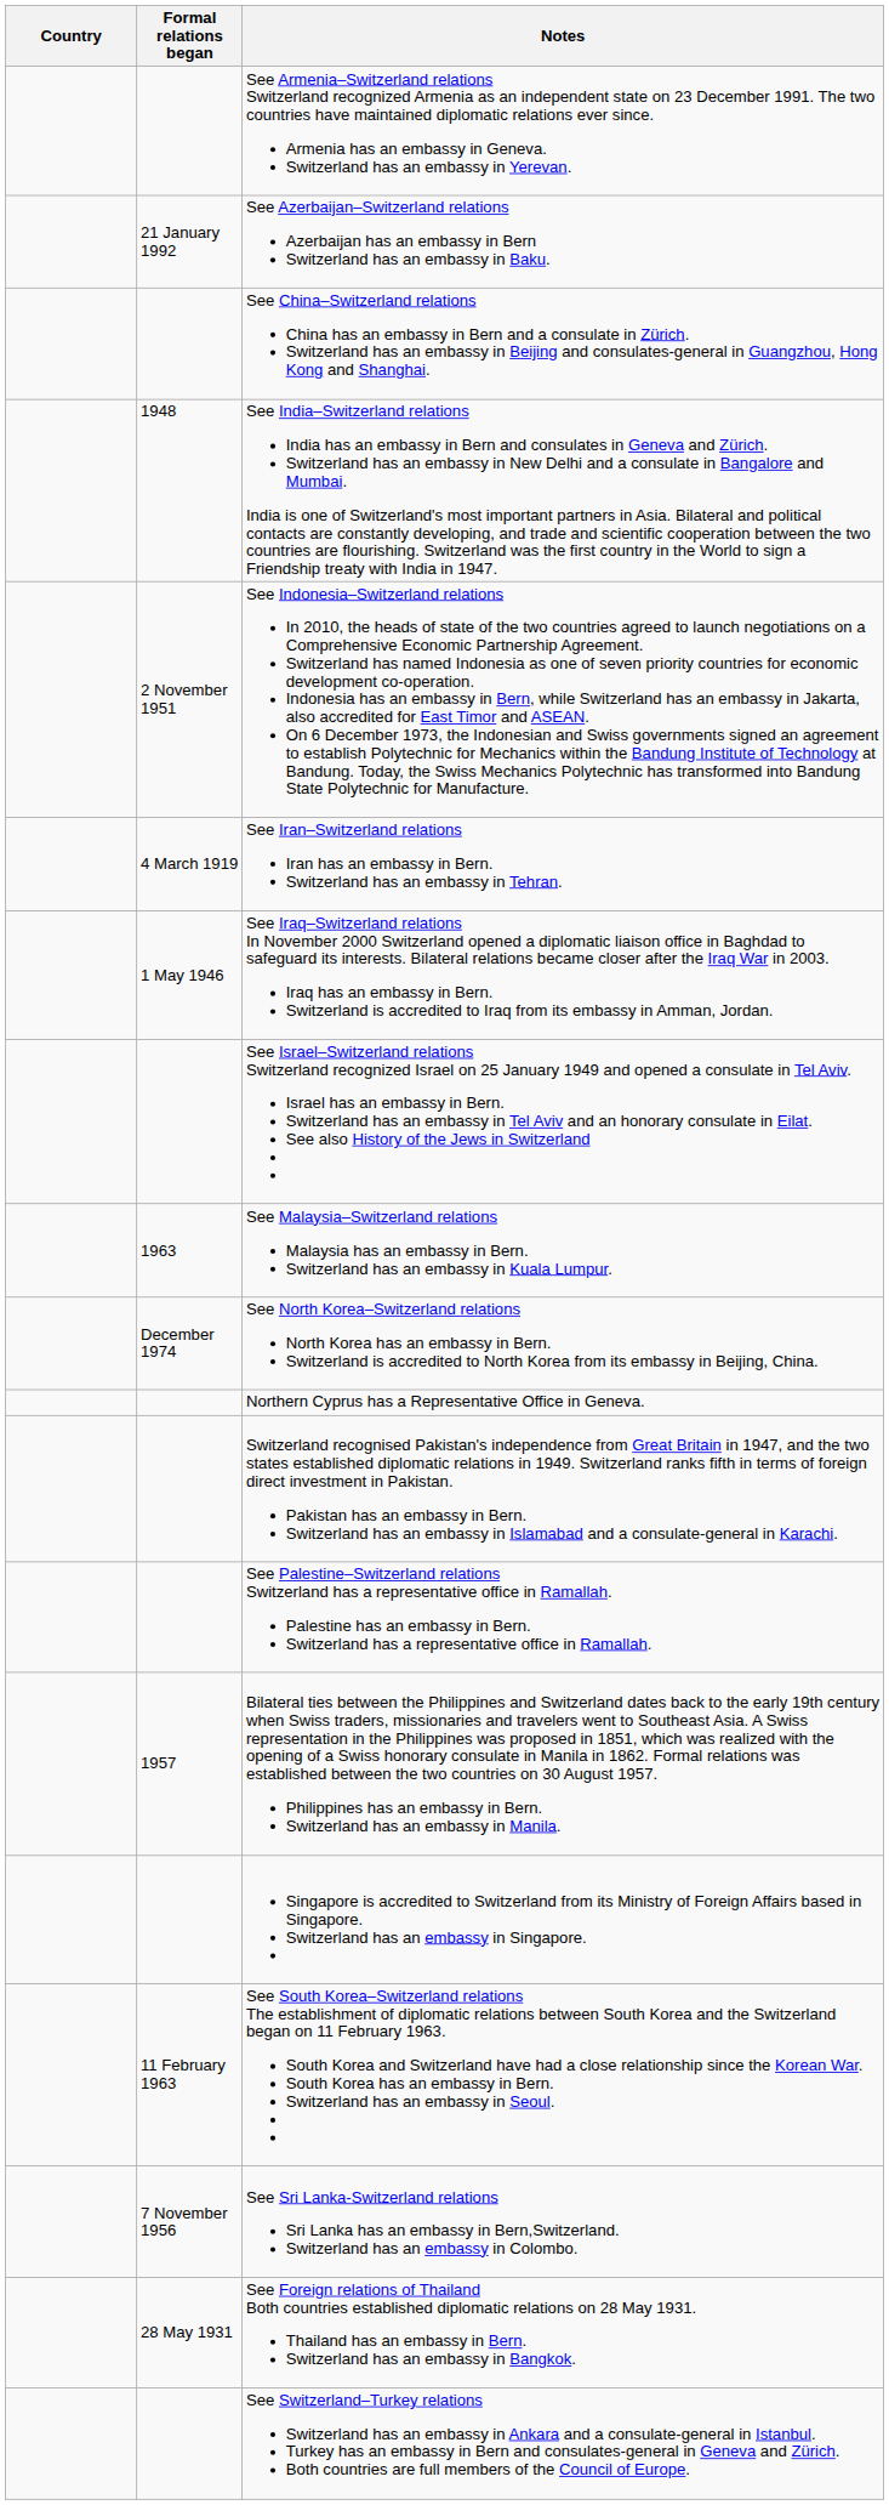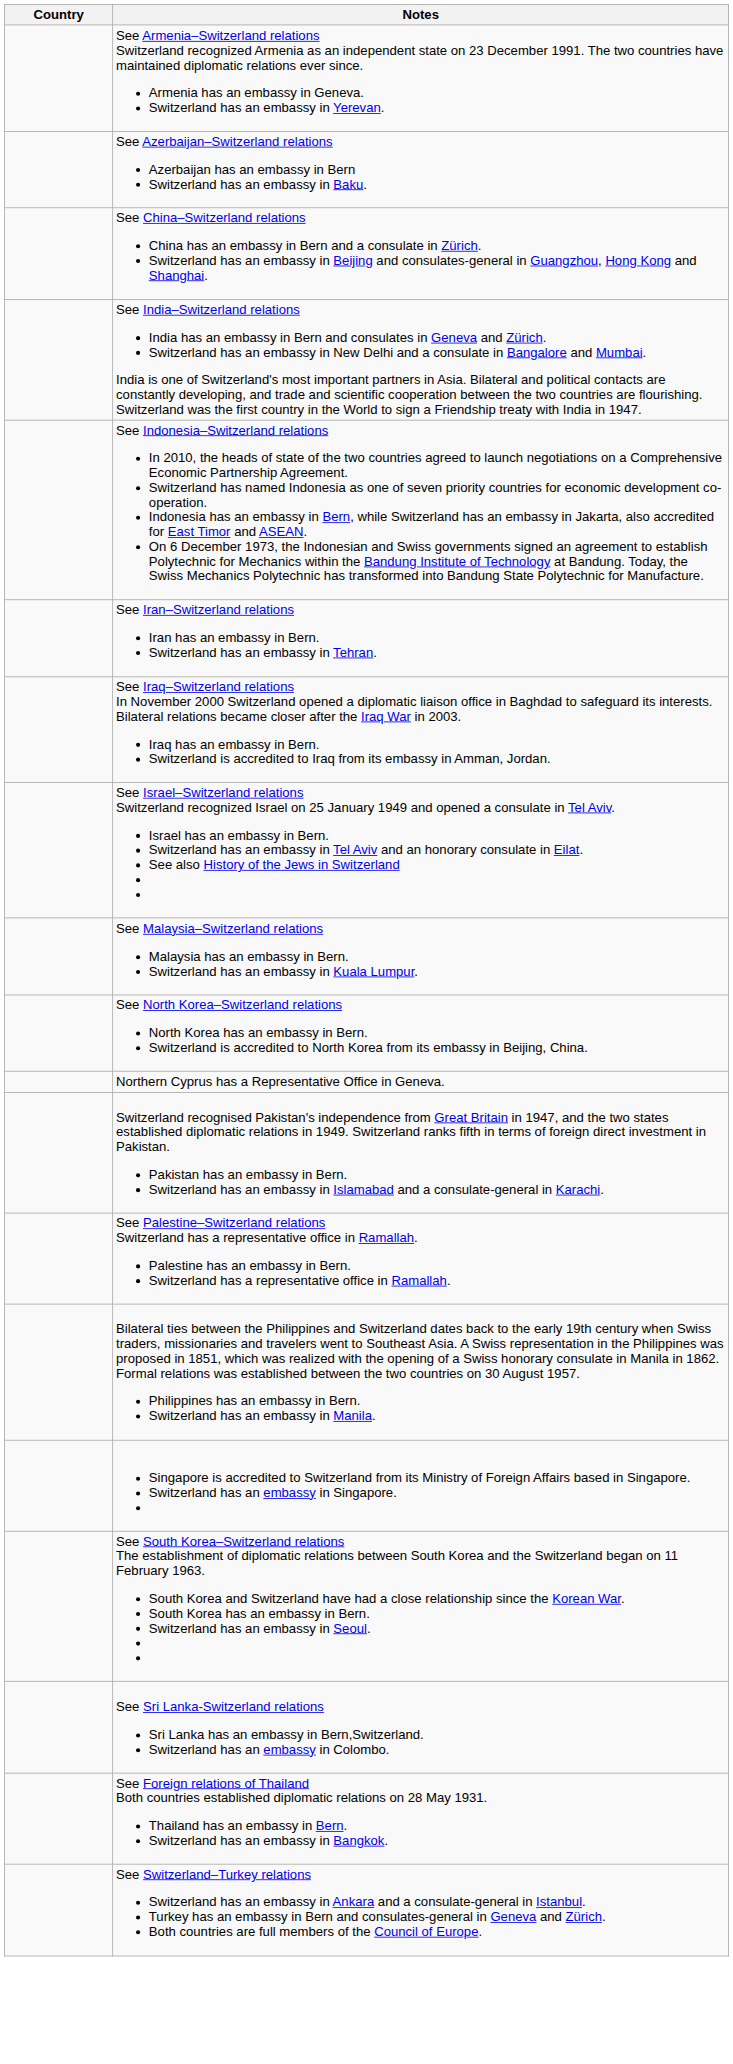- column: Formal relations began | 21 January 1992 | 1948 | 2 November 1951 | 4 March 1919 | 1 May 1946 | 1963 | December 1974 | 1957 | 11 February 1963 | 7 November 1956 | 28 May 1931
